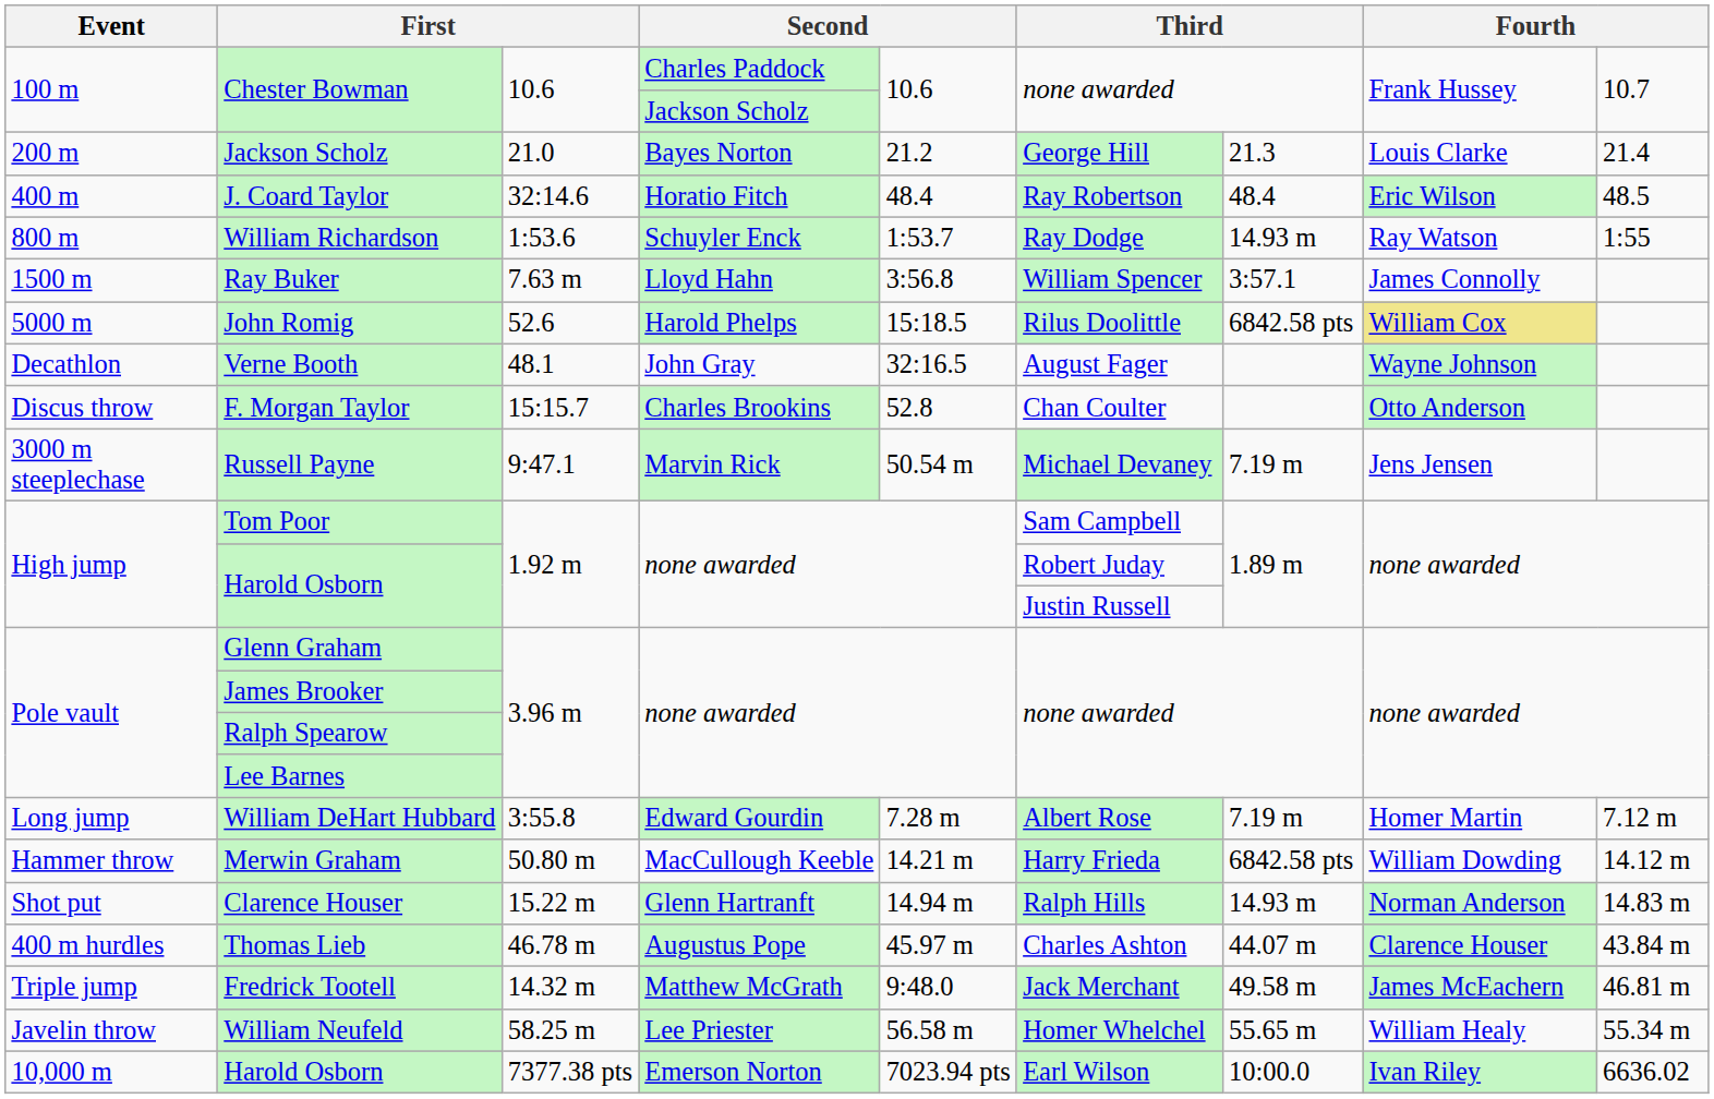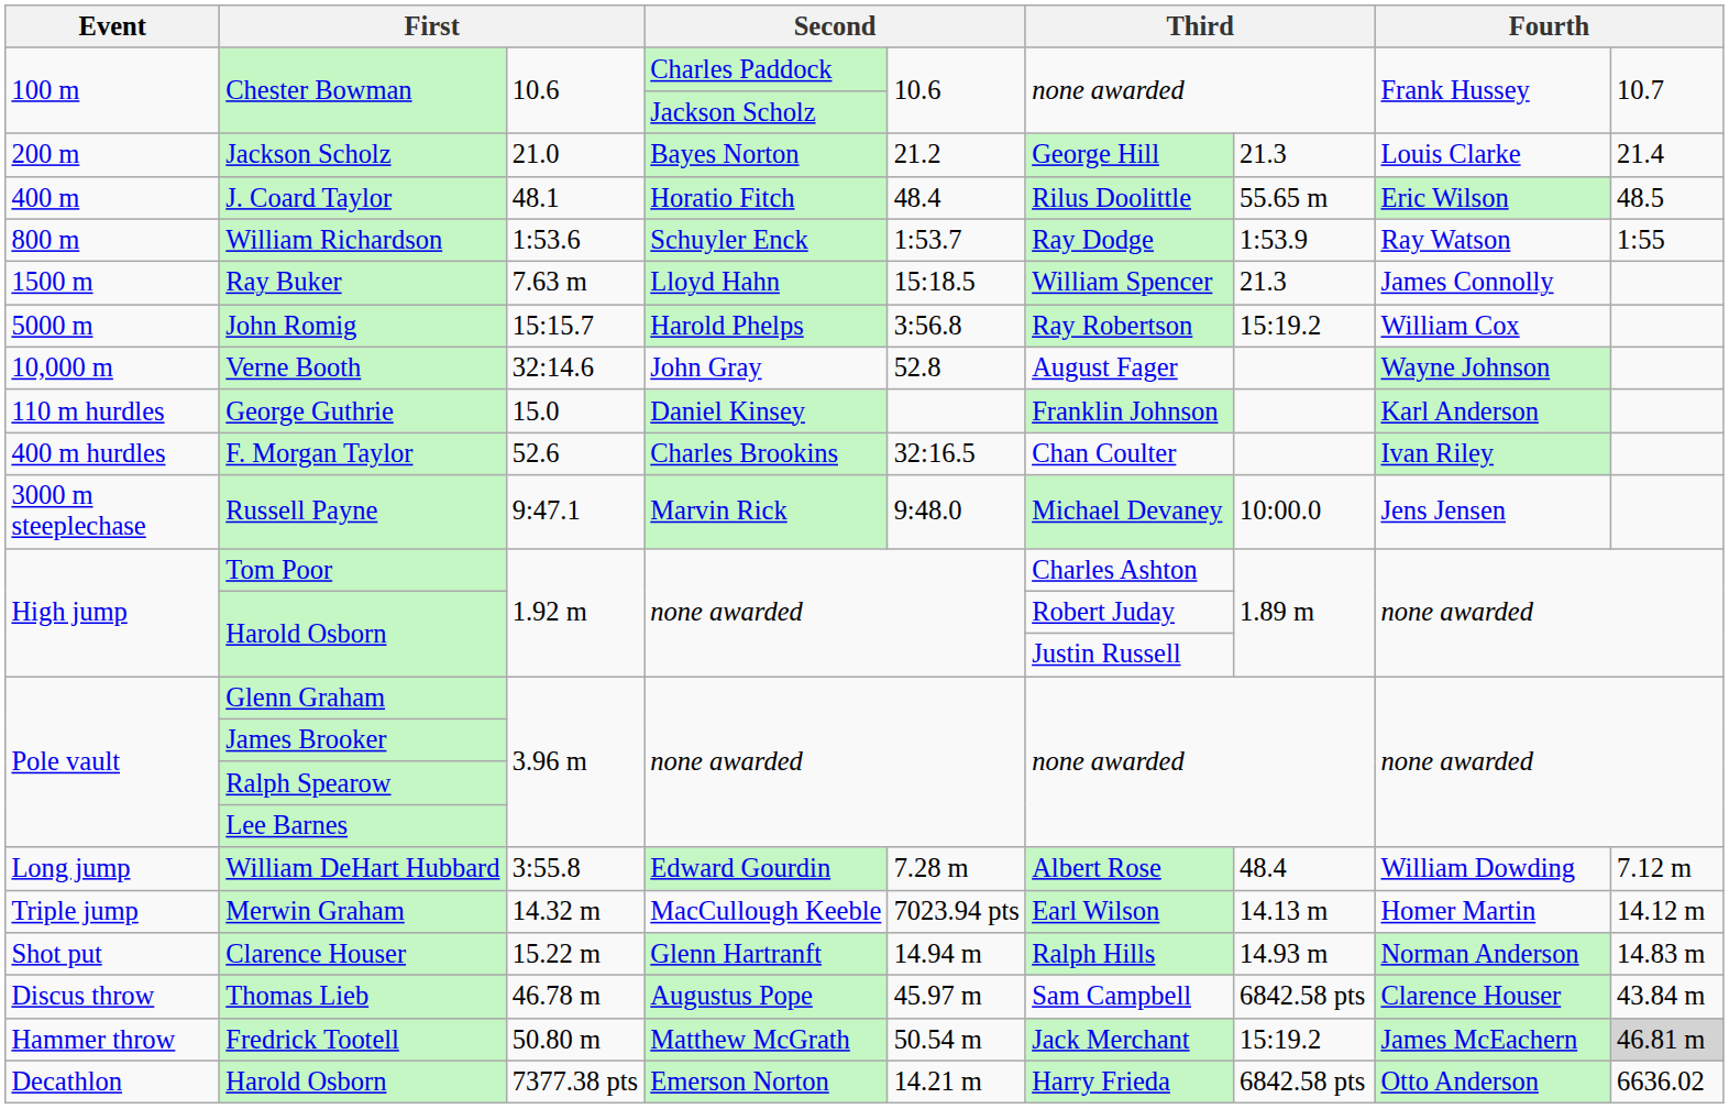J. Coard Taylor | column 3: 32:14.6 -> 48.1
J. Coard Taylor | column 6: Ray Robertson -> Rilus Doolittle
J. Coard Taylor | column 7: 48.4 -> 55.65 m
William Richardson | column 7: 14.93 m -> 1:53.9
Ray Buker | column 5: 3:56.8 -> 15:18.5
Ray Buker | column 7: 3:57.1 -> 21.3
John Romig | column 3: 52.6 -> 15:15.7
John Romig | column 5: 15:18.5 -> 3:56.8
John Romig | column 6: Rilus Doolittle -> Ray Robertson
John Romig | column 7: 6842.58 pts -> 15:19.2
John Romig | column 8: khaki background -> no background
Verne Booth | Event: Decathlon -> 10,000 m
Verne Booth | column 3: 48.1 -> 32:14.6
Verne Booth | column 5: 32:16.5 -> 52.8
+ row: 110 m hurdles | George Guthrie | 15.0 | Daniel Kinsey | Franklin Johnson | Karl Anderson
F. Morgan Taylor | Event: Discus throw -> 400 m hurdles
F. Morgan Taylor | column 3: 15:15.7 -> 52.6
F. Morgan Taylor | column 5: 52.8 -> 32:16.5
F. Morgan Taylor | column 8: Otto Anderson -> Ivan Riley
Russell Payne | column 5: 50.54 m -> 9:48.0
Russell Payne | column 7: 7.19 m -> 10:00.0
Tom Poor | column 6: Sam Campbell -> Charles Ashton
William DeHart Hubbard | column 7: 7.19 m -> 48.4
William DeHart Hubbard | column 8: Homer Martin -> William Dowding
Merwin Graham | Event: Hammer throw -> Triple jump
Merwin Graham | column 3: 50.80 m -> 14.32 m
Merwin Graham | column 5: 14.21 m -> 7023.94 pts
Merwin Graham | column 6: Harry Frieda -> Earl Wilson
Merwin Graham | column 7: 6842.58 pts -> 14.13 m
Merwin Graham | column 8: William Dowding -> Homer Martin
Thomas Lieb | Event: 400 m hurdles -> Discus throw
Thomas Lieb | column 6: Charles Ashton -> Sam Campbell
Thomas Lieb | column 7: 44.07 m -> 6842.58 pts
Fredrick Tootell | Event: Triple jump -> Hammer throw
Fredrick Tootell | column 3: 14.32 m -> 50.80 m
Fredrick Tootell | column 5: 9:48.0 -> 50.54 m
Fredrick Tootell | column 7: 49.58 m -> 15:19.2
Fredrick Tootell | column 9: no background -> lightgrey background
- row: Javelin throw | William Neufeld | 58.25 m | Lee Priester | 56.58 m | Homer Whelchel | 55.65 m | William Healy | 55.34 m
Harold Osborn / Emerson Norton | Event: 10,000 m -> Decathlon
Harold Osborn / Emerson Norton | column 5: 7023.94 pts -> 14.21 m
Harold Osborn / Emerson Norton | column 6: Earl Wilson -> Harry Frieda
Harold Osborn / Emerson Norton | column 7: 10:00.0 -> 6842.58 pts
Harold Osborn / Emerson Norton | column 8: Ivan Riley -> Otto Anderson
